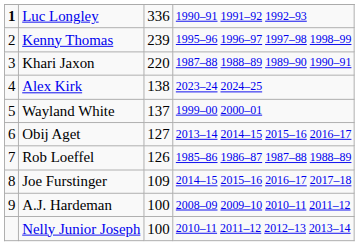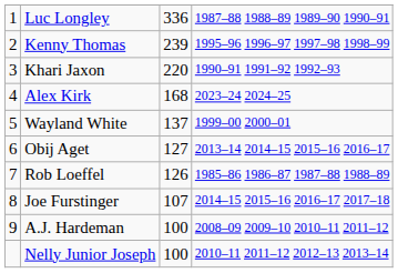Luc Longley | column 1: bold -> normal
Luc Longley | column 4: 1990–91 1991–92 1992–93 -> 1987–88 1988–89 1989–90 1990–91
Khari Jaxon | column 4: 1987–88 1988–89 1989–90 1990–91 -> 1990–91 1991–92 1992–93
Alex Kirk | column 3: 138 -> 168
Joe Furstinger | column 3: 109 -> 107
